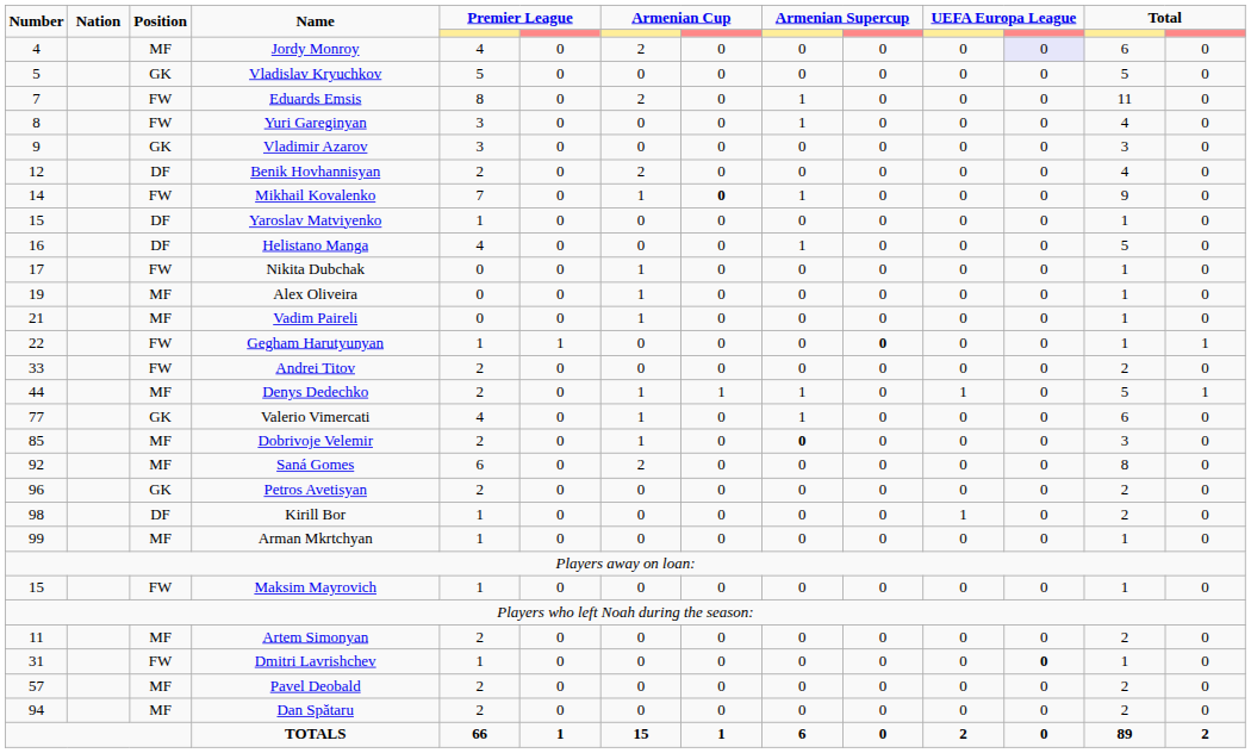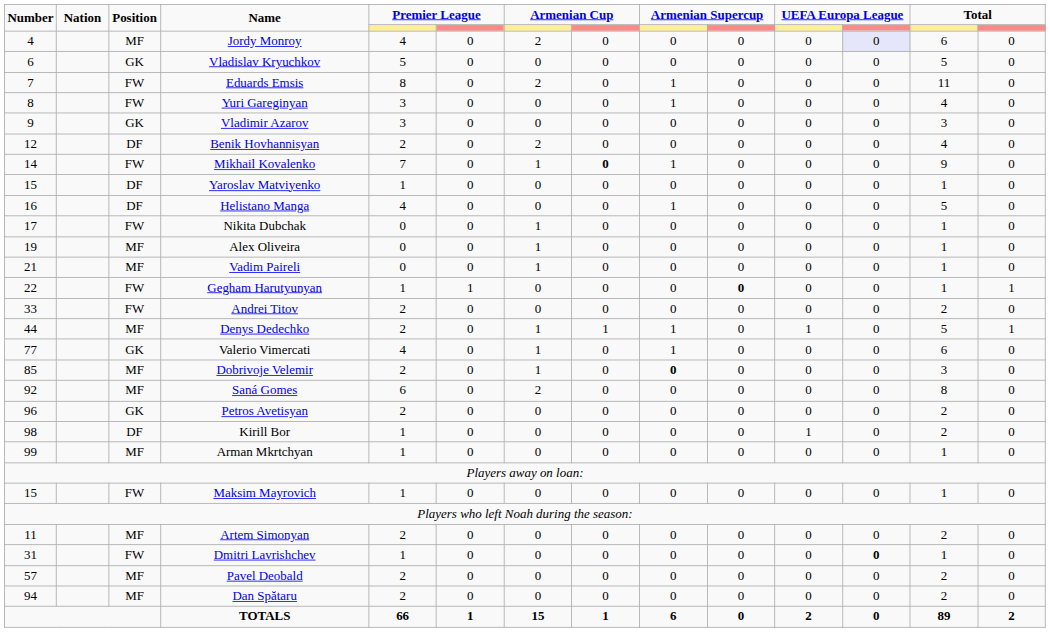Vladislav Kryuchkov | Number: 5 -> 6
